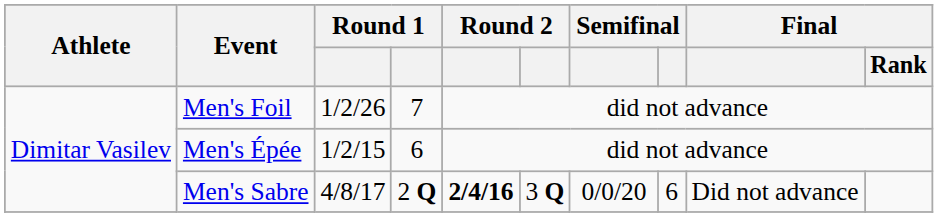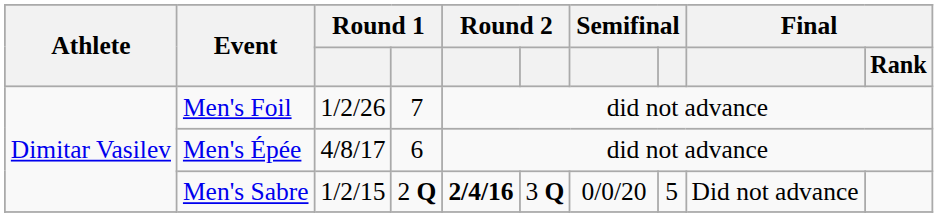Men's Épée | column 3: 1/2/15 -> 4/8/17
Men's Sabre | column 3: 4/8/17 -> 1/2/15
Men's Sabre | column 8: 6 -> 5
